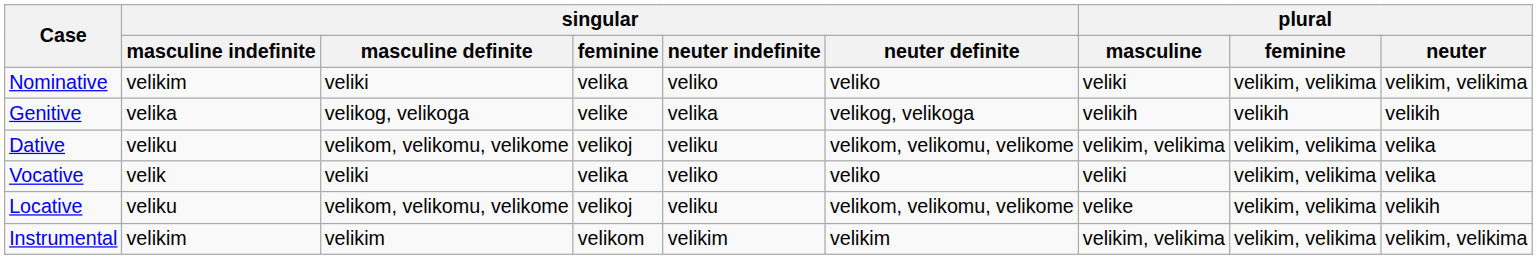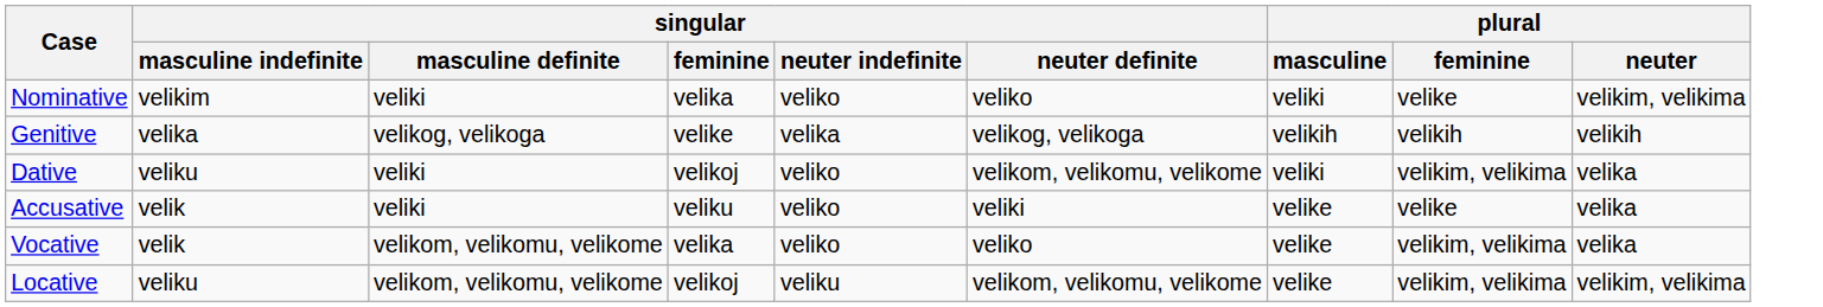Nominative | plural / feminine: velikim, velikima -> velike
Dative | singular / masculine definite: velikom, velikomu, velikome -> veliki
Dative | singular / neuter indefinite: veliku -> veliko
Dative | plural / masculine: velikim, velikima -> veliki
+ row: Accusative | velik | veliki | veliku | veliko | veliki | velike | velike | velika
Vocative | singular / masculine definite: veliki -> velikom, velikomu, velikome
Vocative | plural / masculine: veliki -> velike
Locative | plural / neuter: velikih -> velikim, velikima
- row: Instrumental | velikim | velikim | velikom | velikim | velikim | velikim, velikima | velikim, velikima | velikim, velikima
